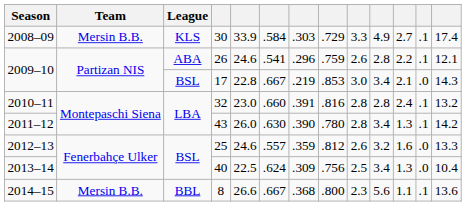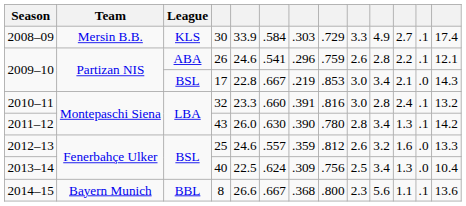32 | column 5: 23.0 -> 23.3
32 | column 9: 2.8 -> 3.0
8 | Team: Mersin B.B. -> Bayern Munich
